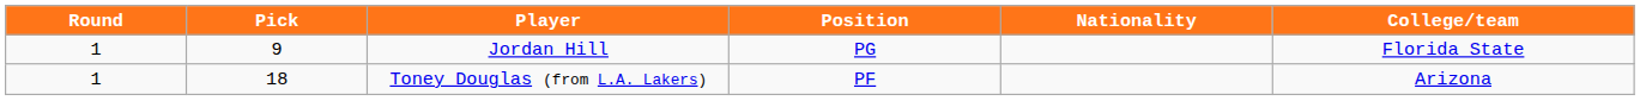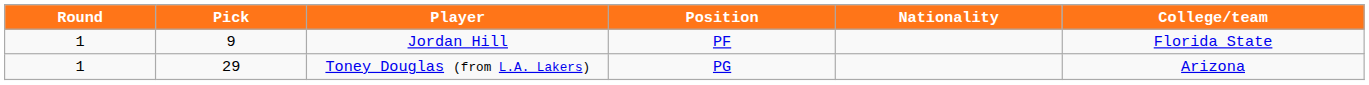Jordan Hill | Position: PG -> PF
Toney Douglas (from L.A. Lakers) | Pick: 18 -> 29
Toney Douglas (from L.A. Lakers) | Position: PF -> PG
